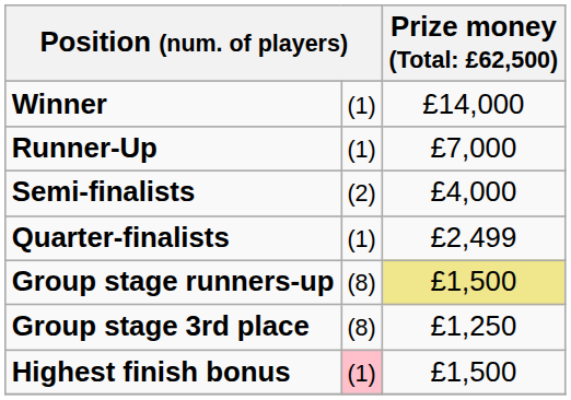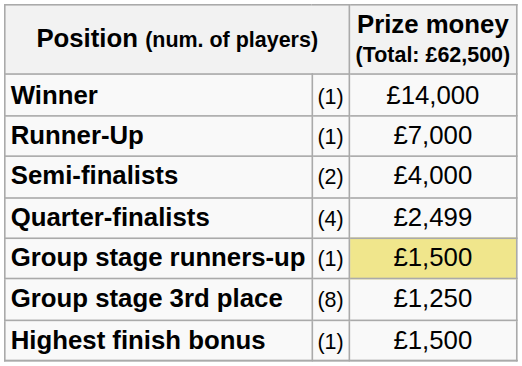Quarter-finalists | column 2: (1) -> (4)
Group stage runners-up | column 2: (8) -> (1)
Highest finish bonus | column 2: pink background -> no background
